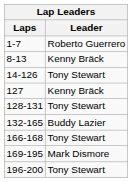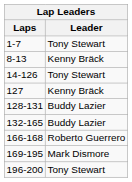1-7 | Leader: Roberto Guerrero -> Tony Stewart
128-131 | Leader: Tony Stewart -> Buddy Lazier
166-168 | Leader: Tony Stewart -> Roberto Guerrero
